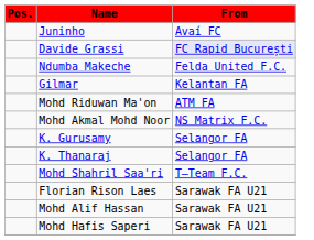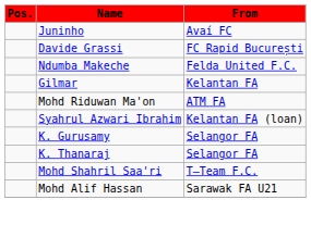Davide Grassi | From: lavender background -> no background
+ row: Syahrul Azwari Ibrahim | Kelantan FA (loan)
- row: Mohd Akmal Mohd Noor | NS Matrix F.C.
- row: Florian Rison Laes | Sarawak FA U21
- row: Mohd Hafis Saperi | Sarawak FA U21
